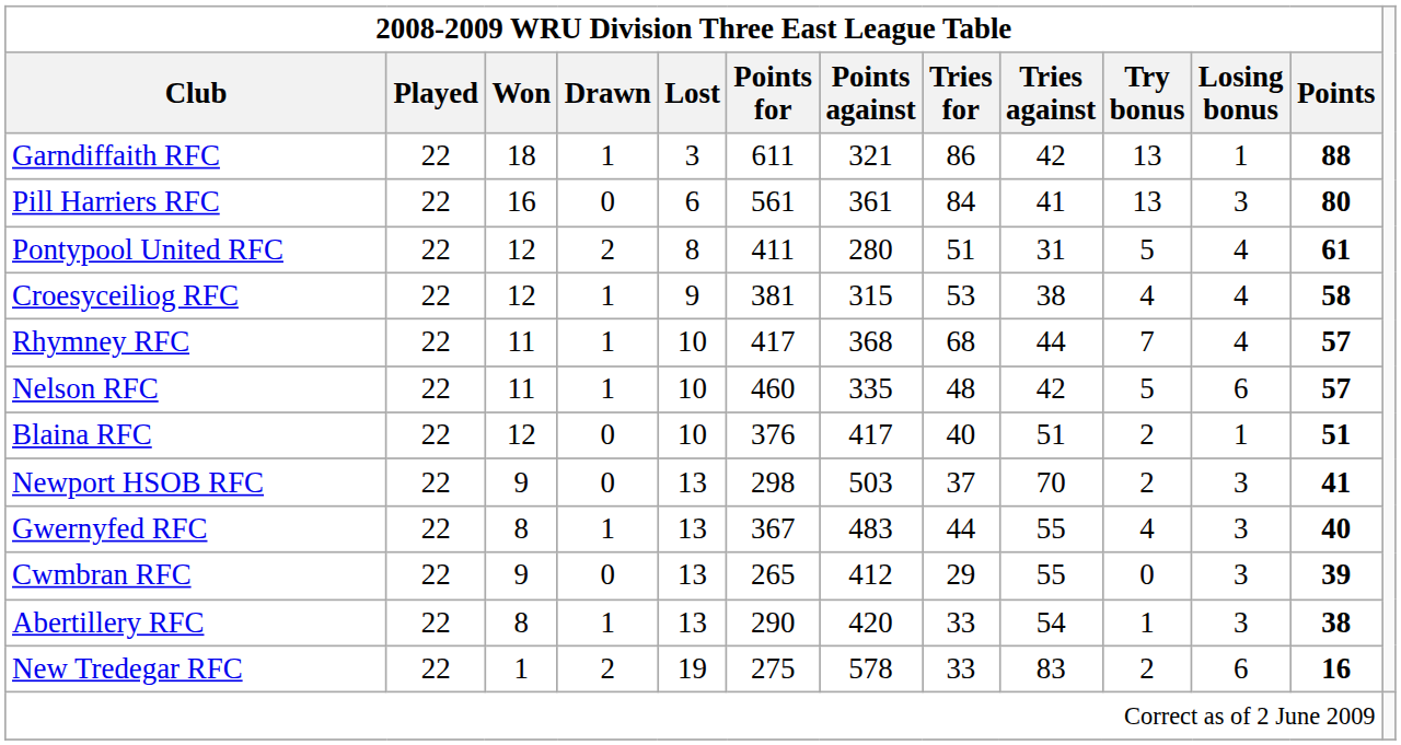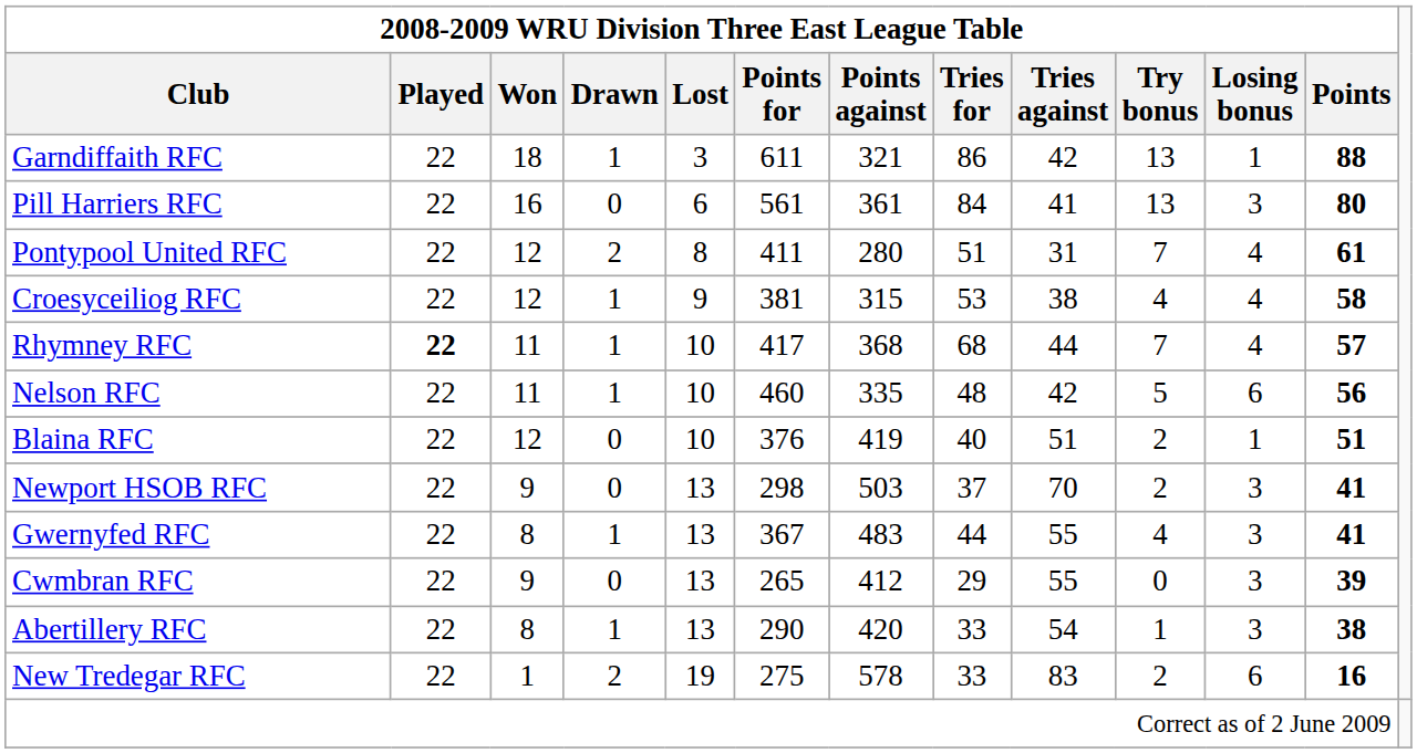Pontypool United RFC | 2008-2009 WRU Division Three East League Table / Try bonus: 5 -> 7
Rhymney RFC | 2008-2009 WRU Division Three East League Table / Played: normal -> bold
Nelson RFC | 2008-2009 WRU Division Three East League Table / Points: 57 -> 56
Blaina RFC | column 7: 417 -> 419
Gwernyfed RFC | 2008-2009 WRU Division Three East League Table / Points: 40 -> 41
